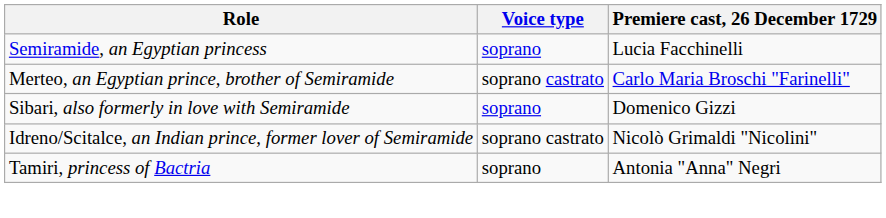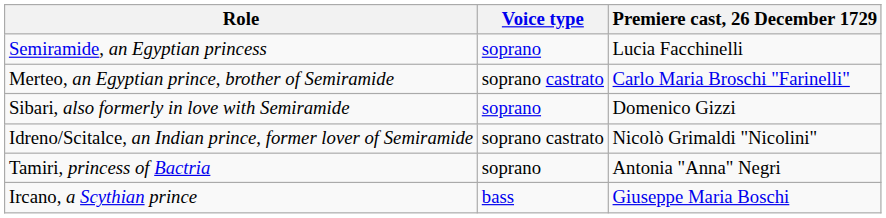+ row: Ircano, a Scythian prince | bass | Giuseppe Maria Boschi
